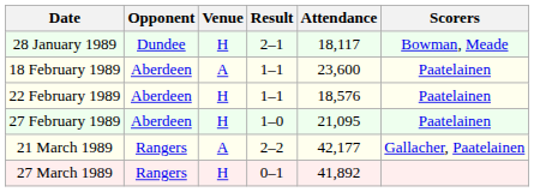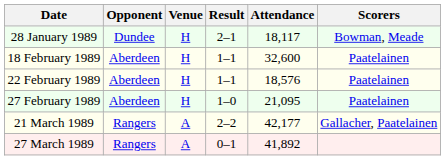18 February 1989 | Venue: A -> H
18 February 1989 | Attendance: 23,600 -> 32,600
27 March 1989 | Venue: H -> A
